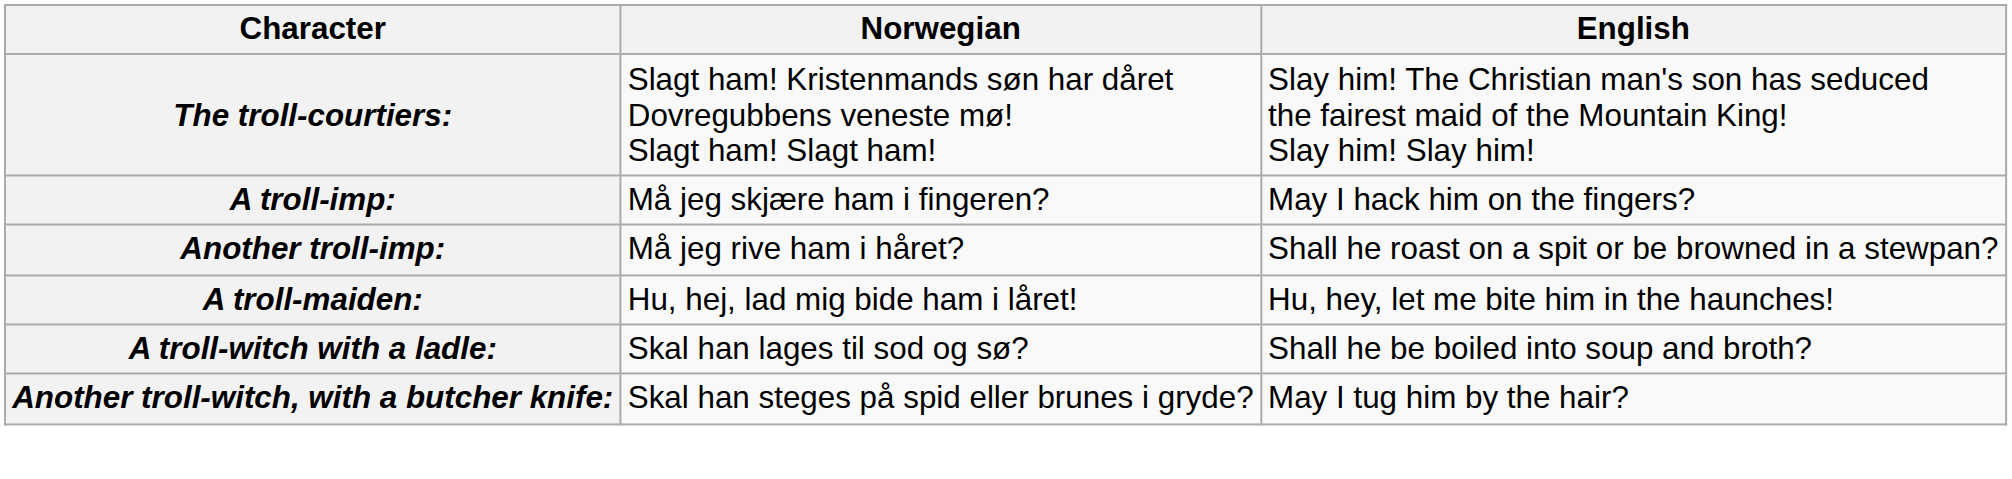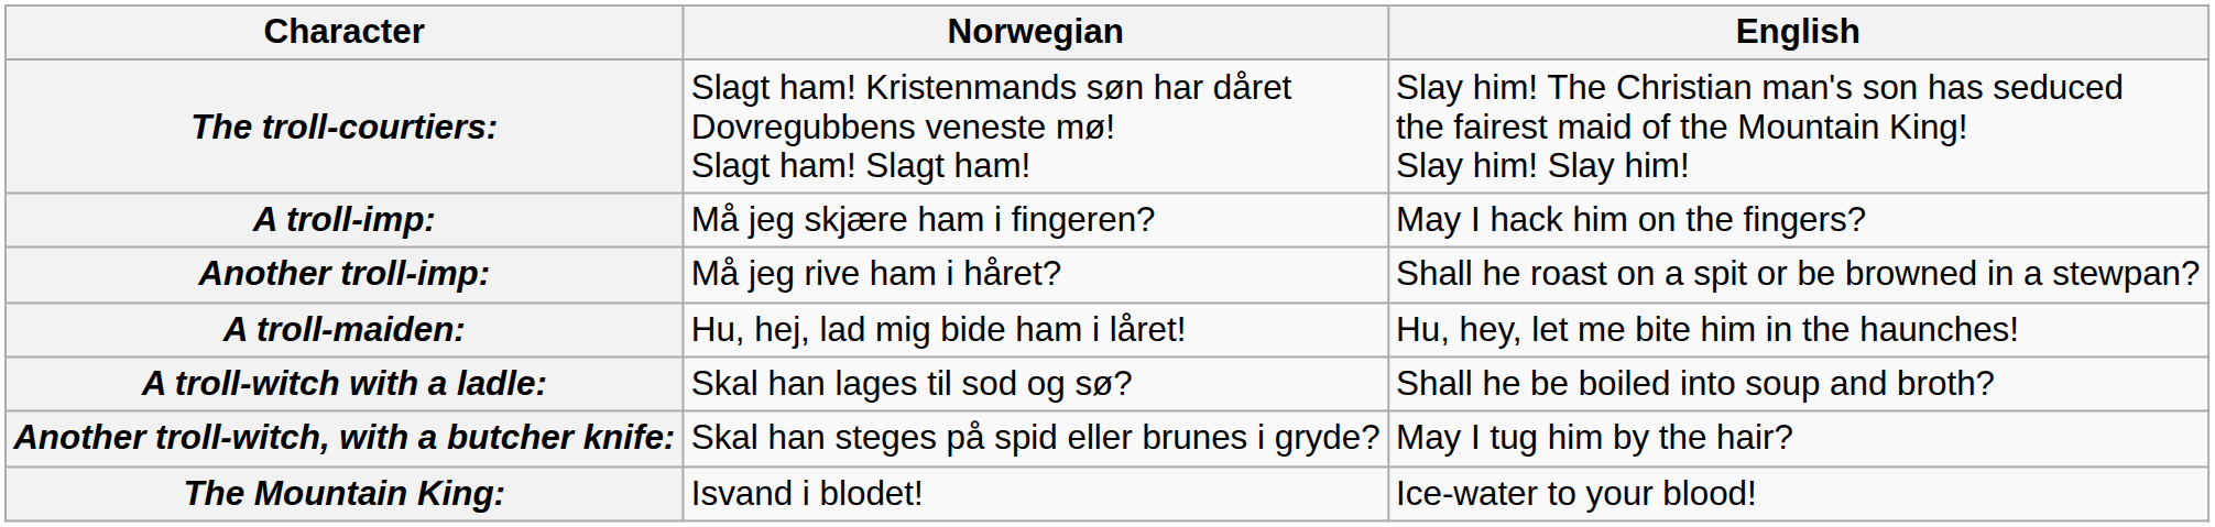+ row: The Mountain King: | Isvand i blodet! | Ice-water to your blood!
